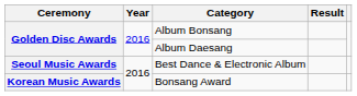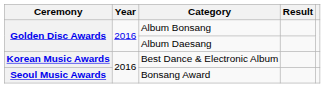Best Dance & Electronic Album | Ceremony: Seoul Music Awards -> Korean Music Awards
Bonsang Award | Ceremony: Korean Music Awards -> Seoul Music Awards
